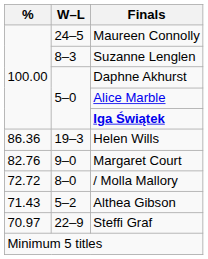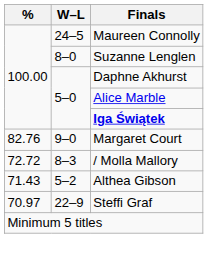Suzanne Lenglen | W–L: 8–3 -> 8–0
- row: 86.36 | 19–3 | Helen Wills
/ Molla Mallory | W–L: 8–0 -> 8–3
